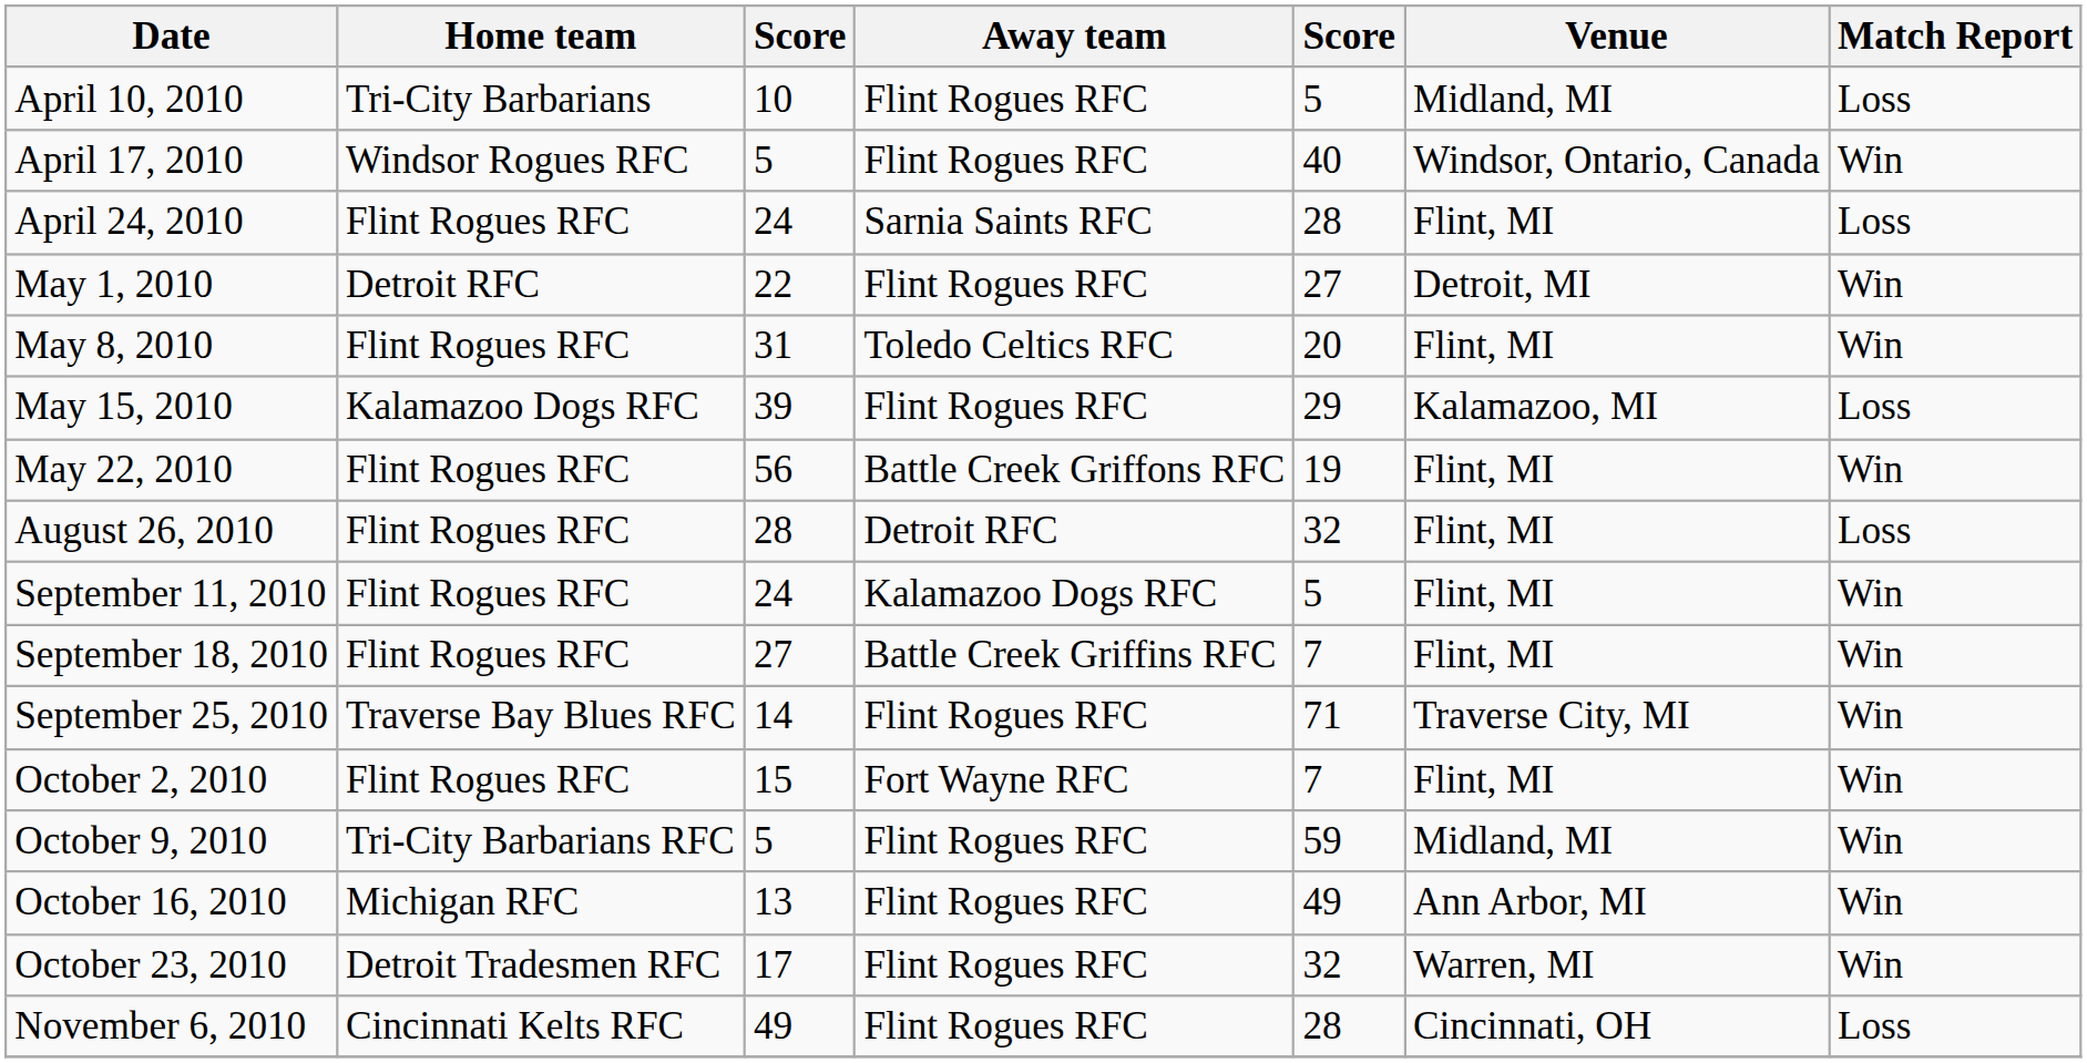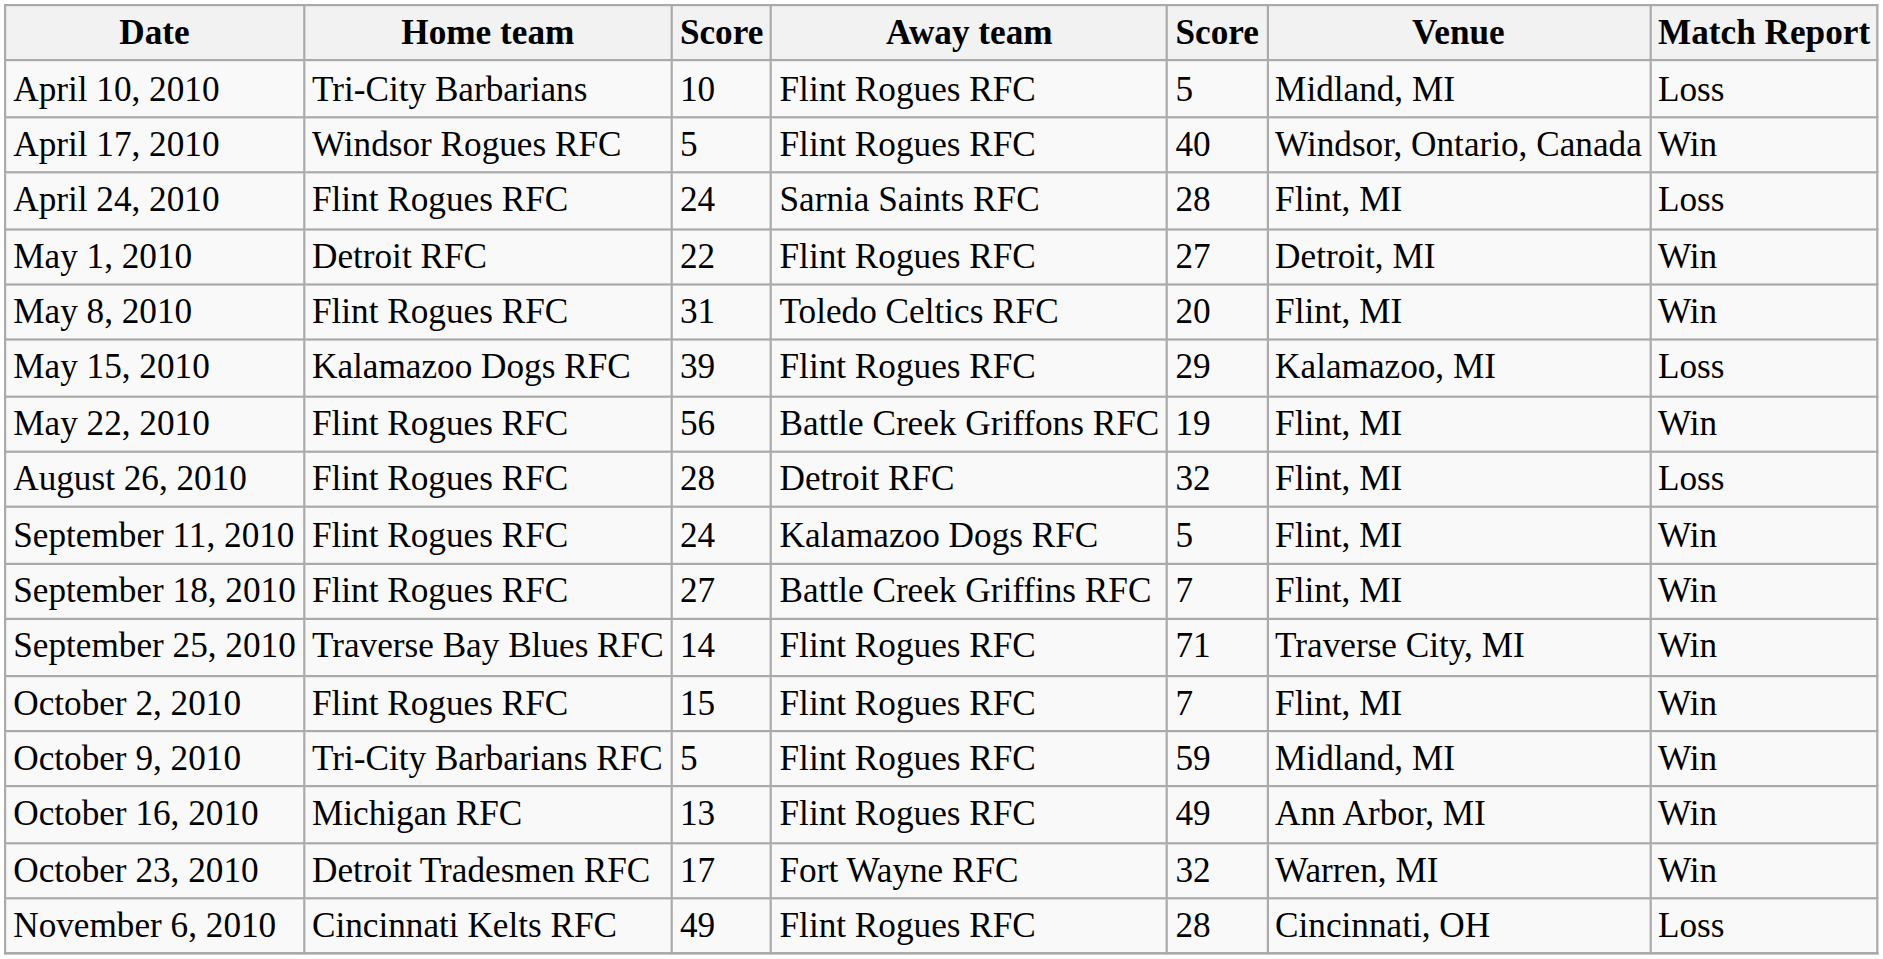October 2, 2010 | Away team: Fort Wayne RFC -> Flint Rogues RFC
October 23, 2010 | Away team: Flint Rogues RFC -> Fort Wayne RFC
